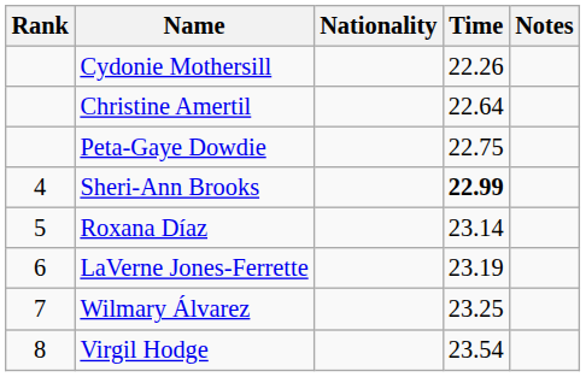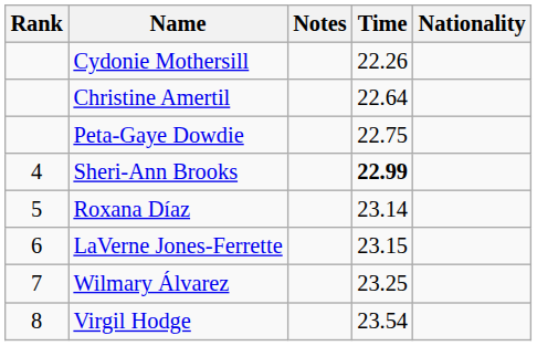columns swapped: Nationality <-> Notes
LaVerne Jones-Ferrette | Time: 23.19 -> 23.15
